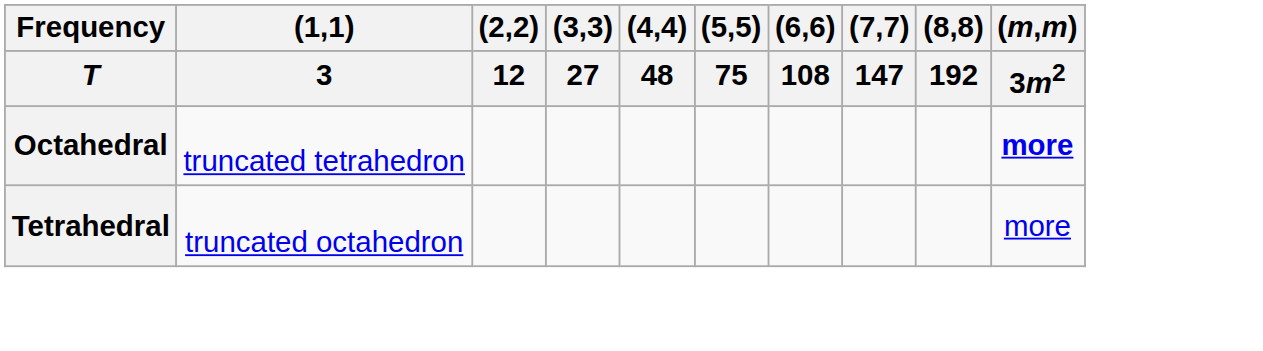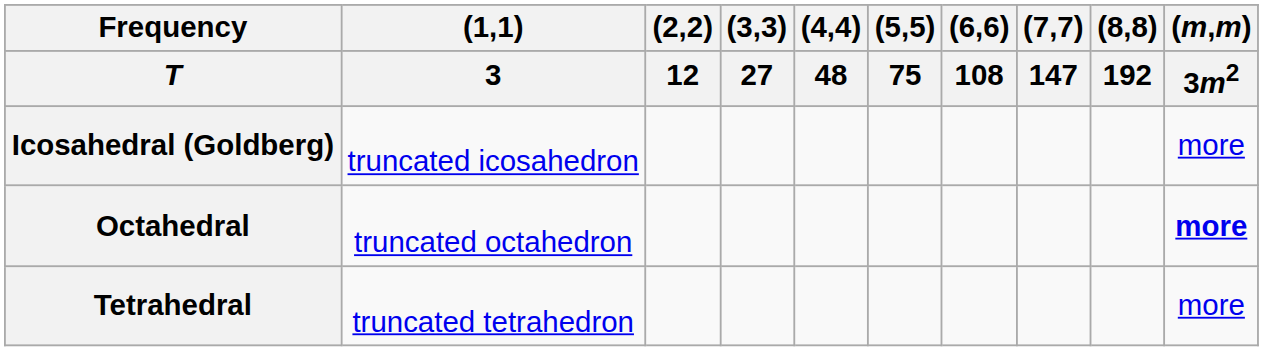+ row: Icosahedral (Goldberg) | truncated icosahedron | more
Octahedral | (1,1) / 3: truncated tetrahedron -> truncated octahedron
Tetrahedral | (1,1) / 3: truncated octahedron -> truncated tetrahedron
